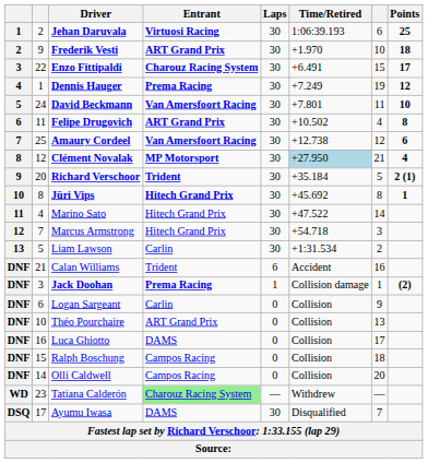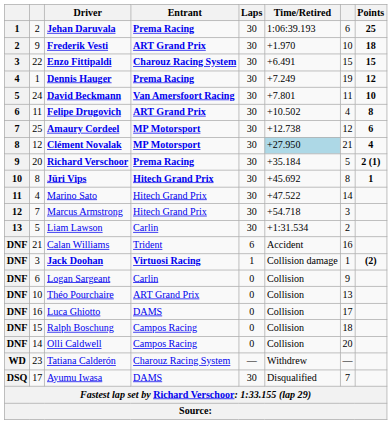Jehan Daruvala | Entrant: Virtuosi Racing -> Prema Racing
Enzo Fittipaldi | Points: 17 -> 15
Amaury Cordeel | Entrant: Van Amersfoort Racing -> MP Motorsport
Richard Verschoor | Entrant: Trident -> Prema Racing
Jack Doohan | Entrant: Prema Racing -> Virtuosi Racing
Tatiana Calderón | Entrant: lightgreen background -> no background
